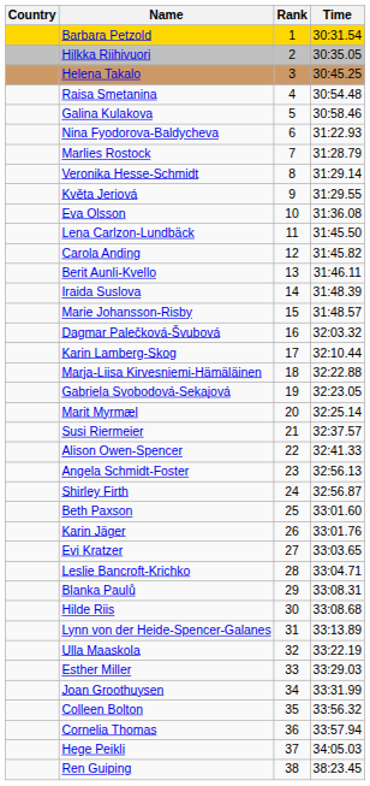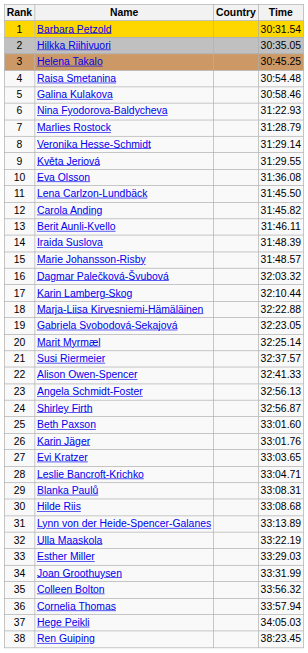columns swapped: Rank <-> Country
